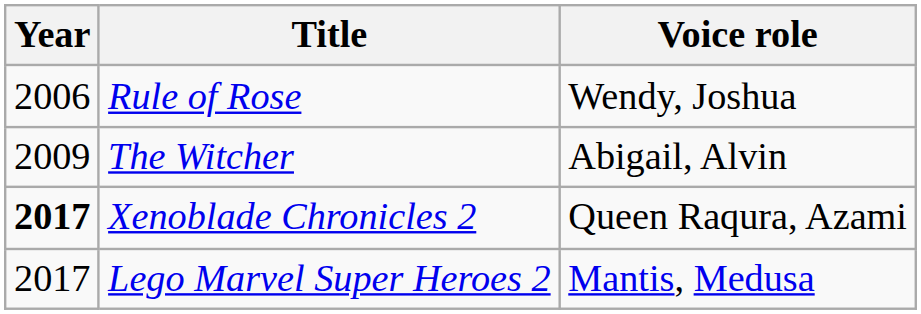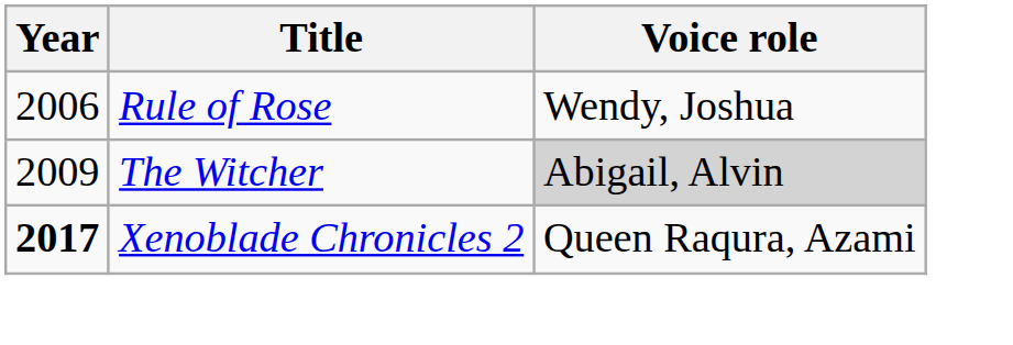The Witcher | Voice role: no background -> lightgrey background
- row: 2017 | Lego Marvel Super Heroes 2 | Mantis, Medusa
